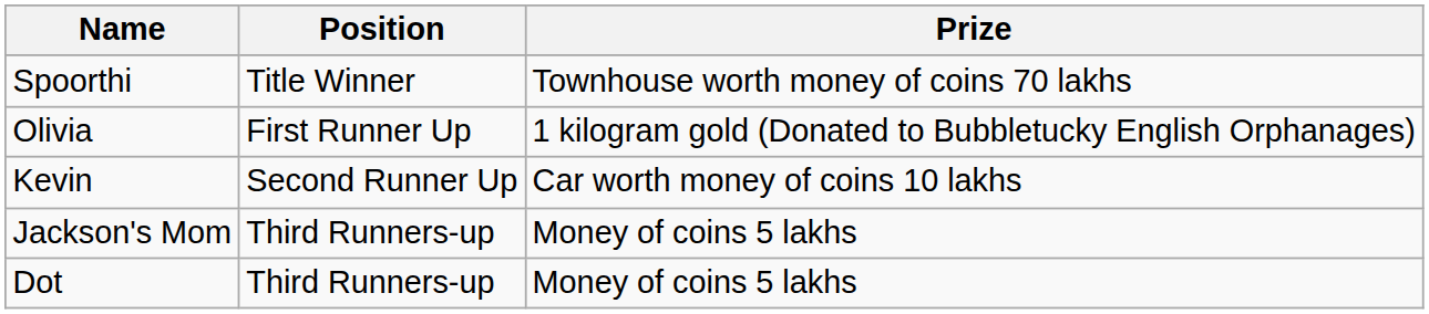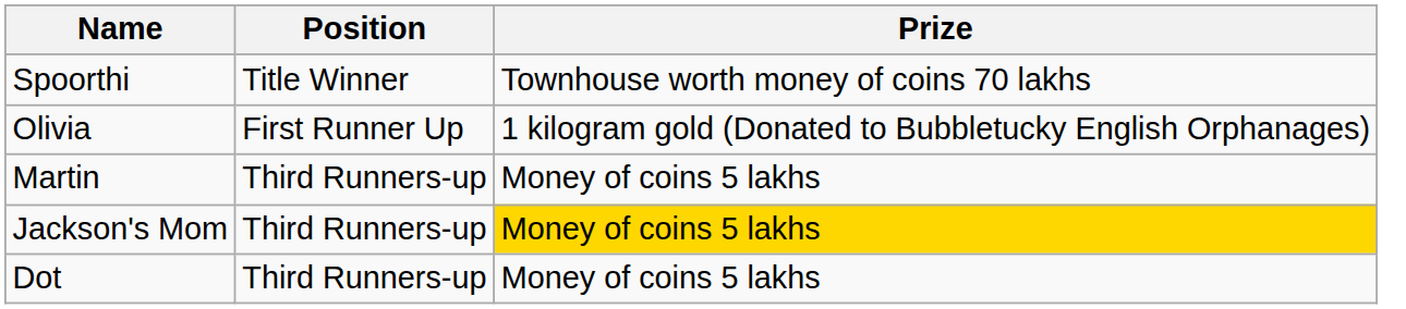- row: Kevin | Second Runner Up | Car worth money of coins 10 lakhs
+ row: Martin | Third Runners-up | Money of coins 5 lakhs
Jackson's Mom | Prize: no background -> gold background
